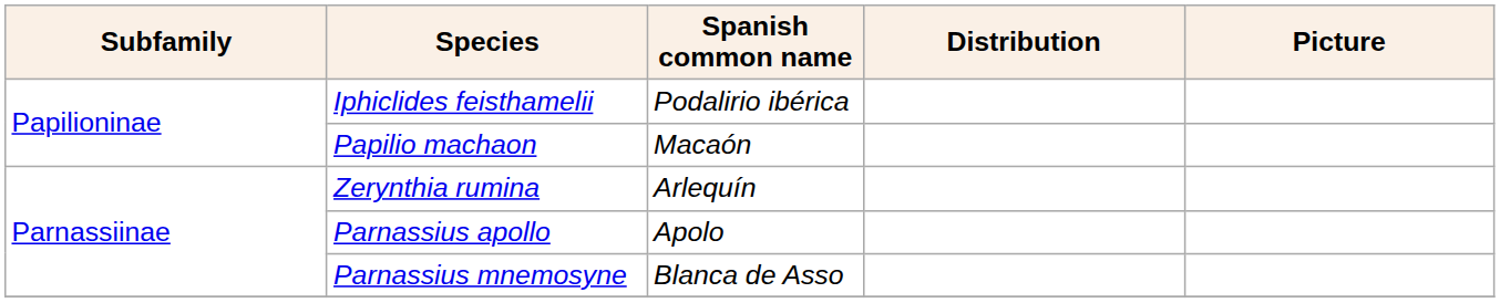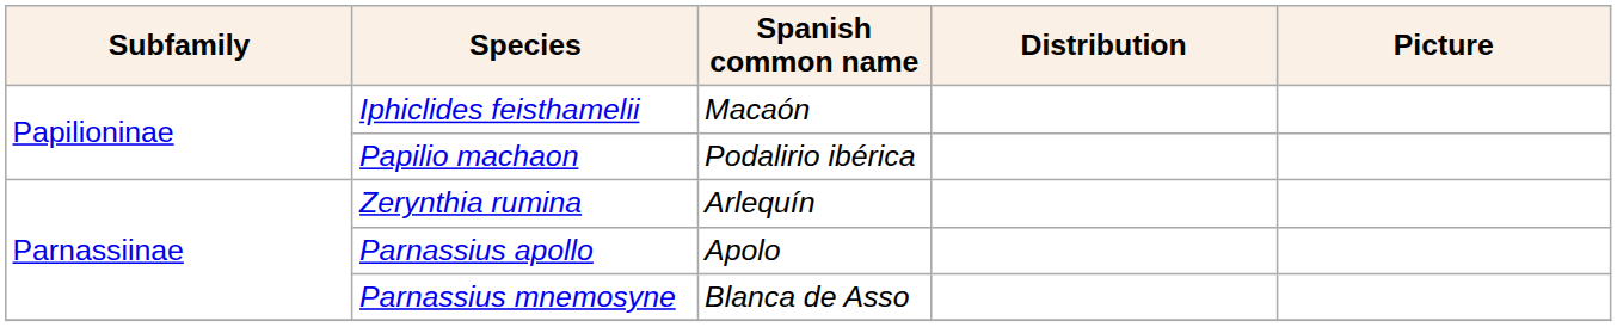Iphiclides feisthamelii | Spanish common name: Podalirio ibérica -> Macaón
Papilio machaon | Spanish common name: Macaón -> Podalirio ibérica
